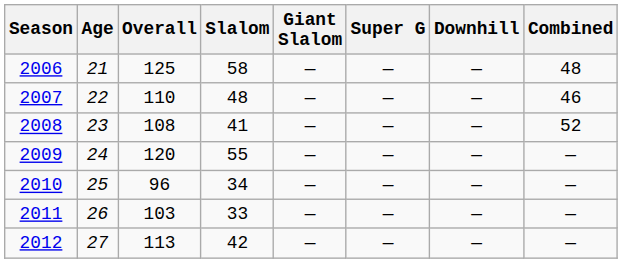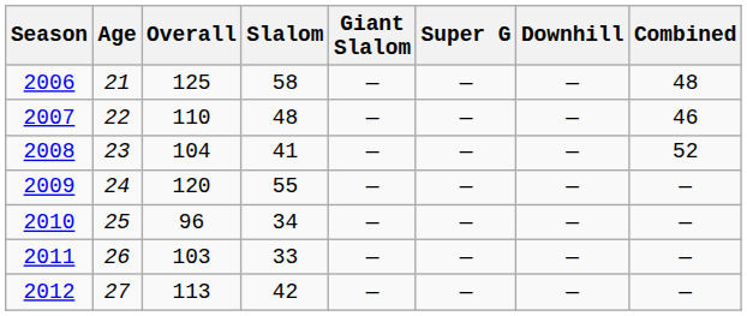2008 | Overall: 108 -> 104
